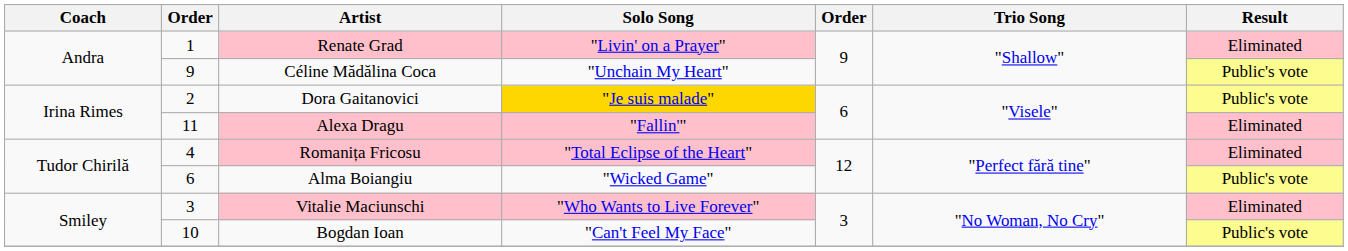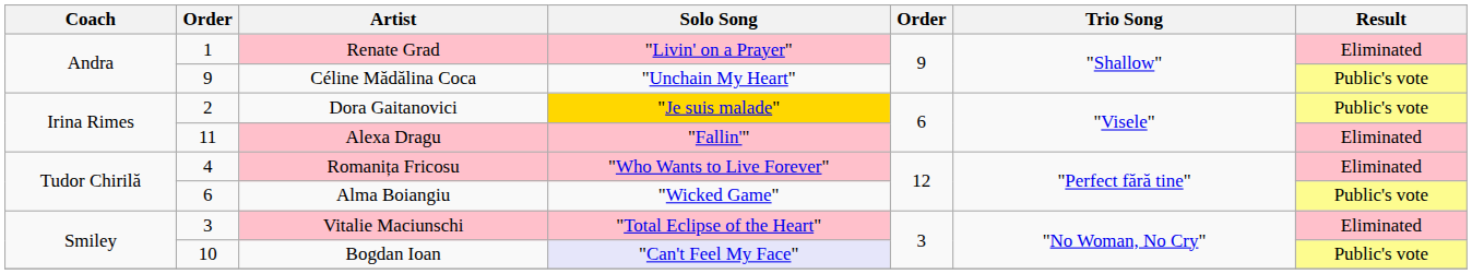Romanița Fricosu | Solo Song: "Total Eclipse of the Heart" -> "Who Wants to Live Forever"
Vitalie Maciunschi | Solo Song: "Who Wants to Live Forever" -> "Total Eclipse of the Heart"
Bogdan Ioan | Solo Song: no background -> lavender background
